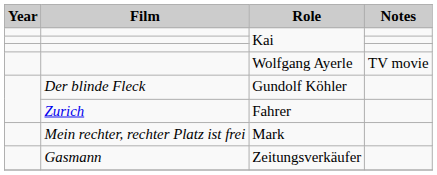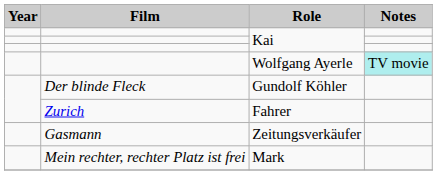Wolfgang Ayerle | Notes: no background -> paleturquoise background
rows swapped: Mark <-> Zeitungsverkäufer
